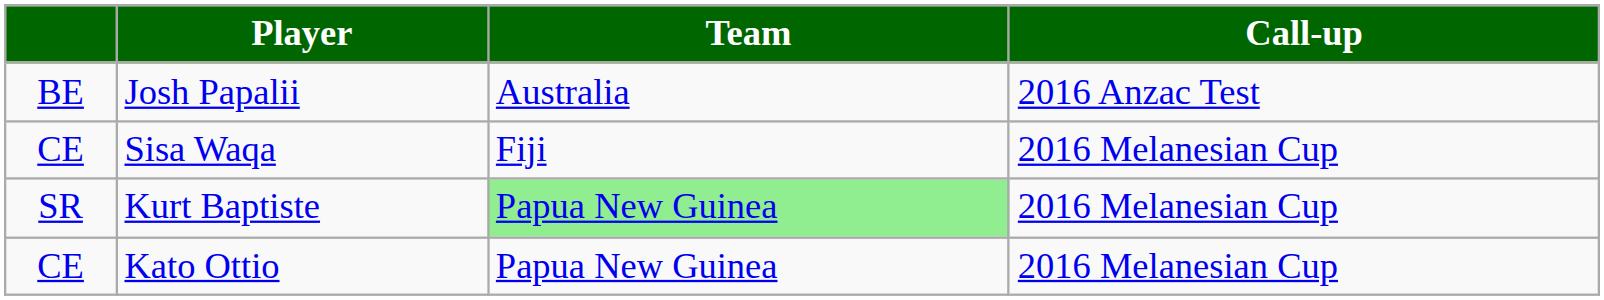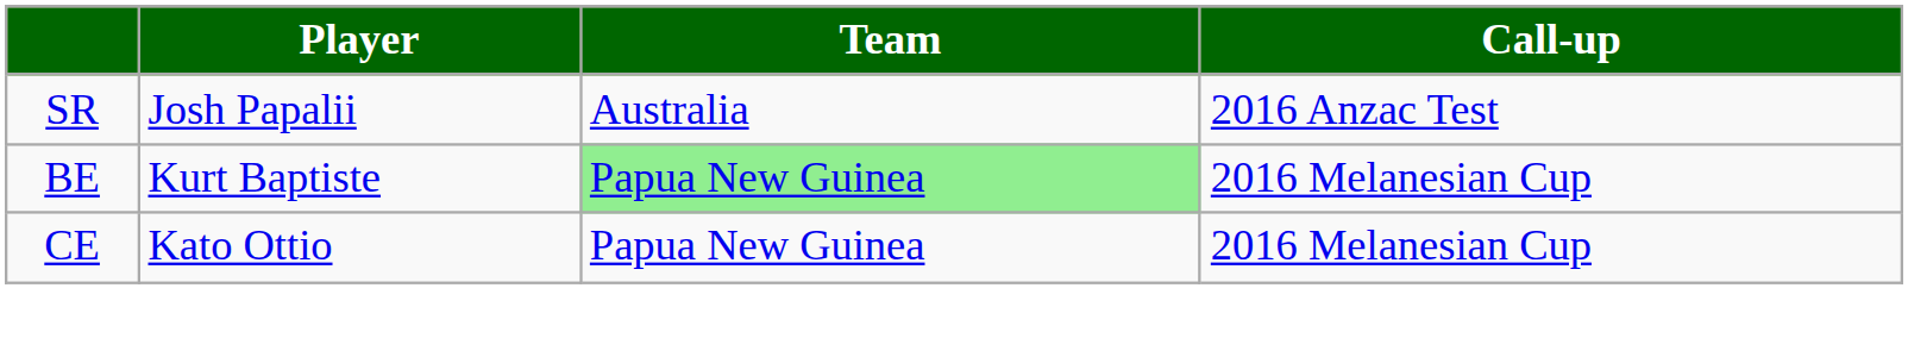Josh Papalii | column 1: BE -> SR
- row: CE | Sisa Waqa | Fiji | 2016 Melanesian Cup
Kurt Baptiste | column 1: SR -> BE
